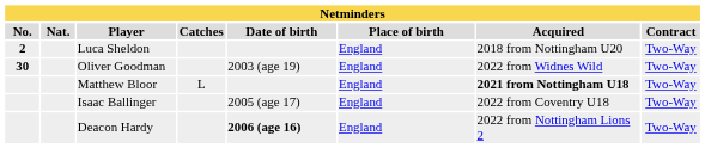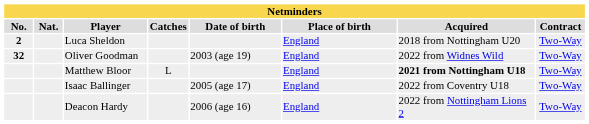Oliver Goodman | No.: 30 -> 32
Deacon Hardy | Date of birth: bold -> normal
